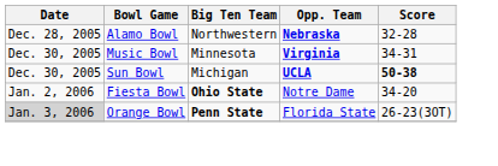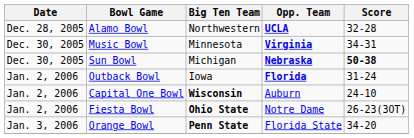Alamo Bowl | Opp. Team: Nebraska -> UCLA
Sun Bowl | Opp. Team: UCLA -> Nebraska
+ row: Jan. 2, 2006 | Outback Bowl | Iowa | Florida | 31-24
+ row: Jan. 2, 2006 | Capital One Bowl | Wisconsin | Auburn | 24-10
Fiesta Bowl | Score: 34-20 -> 26-23(3OT)
Orange Bowl | Date: lightgrey background -> no background
Orange Bowl | Score: 26-23(3OT) -> 34-20
